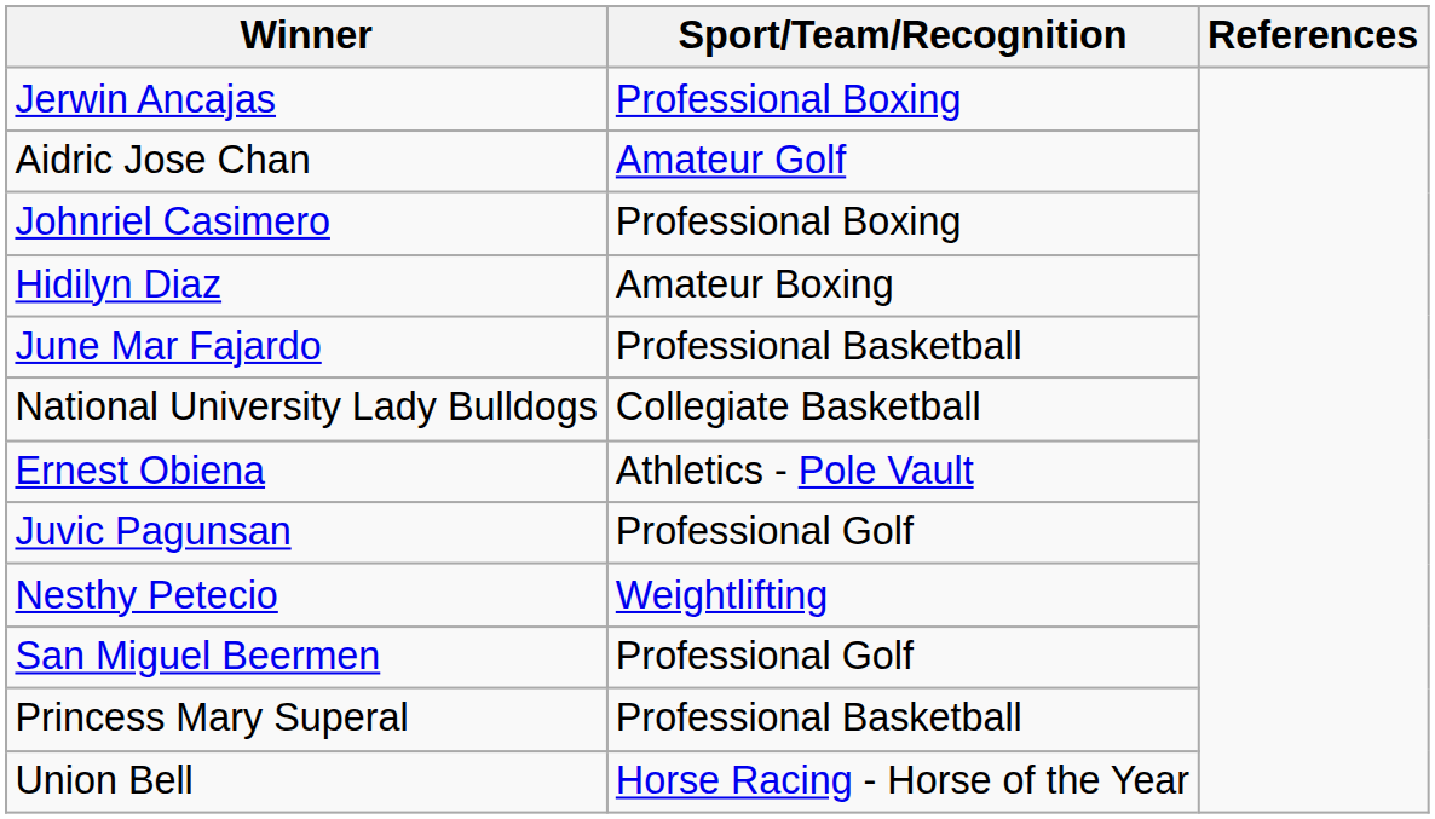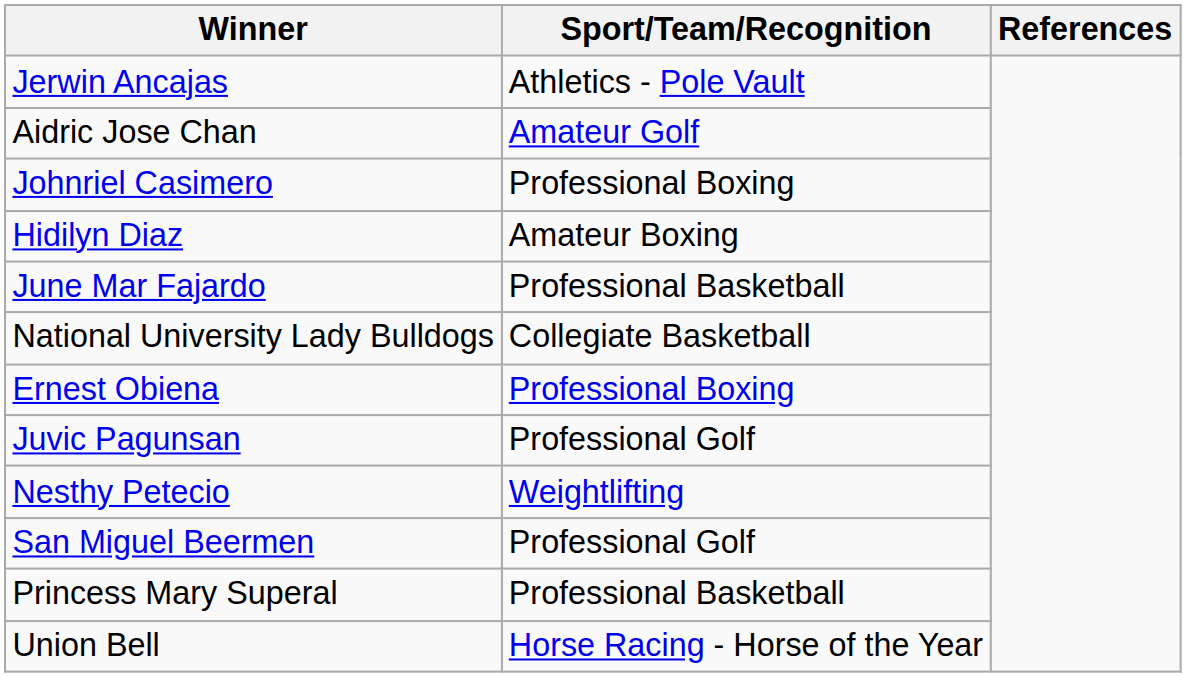Jerwin Ancajas | Sport/Team/Recognition: Professional Boxing -> Athletics - Pole Vault
Ernest Obiena | Sport/Team/Recognition: Athletics - Pole Vault -> Professional Boxing
